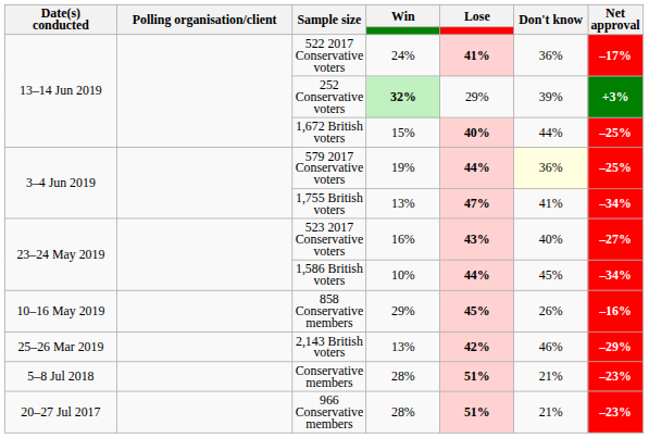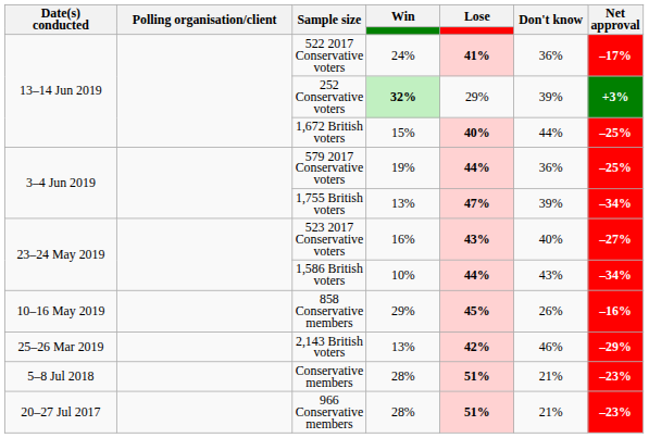579 2017 Conservative voters | Don't know: lightyellow background -> no background
1,755 British voters | Don't know: 41% -> 39%
1,586 British voters | Don't know: 45% -> 43%
